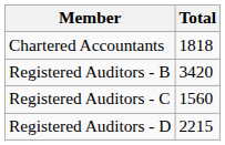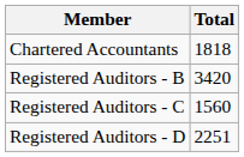Registered Auditors - D | Total: 2215 -> 2251
